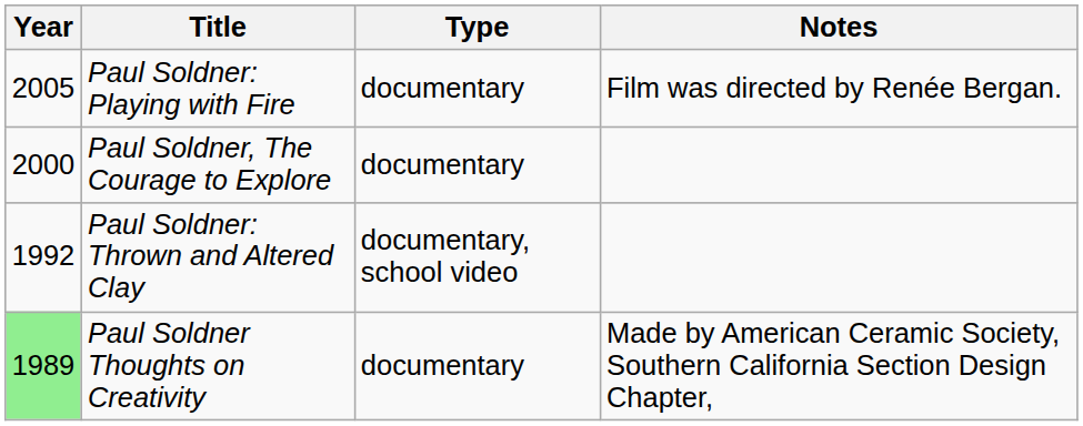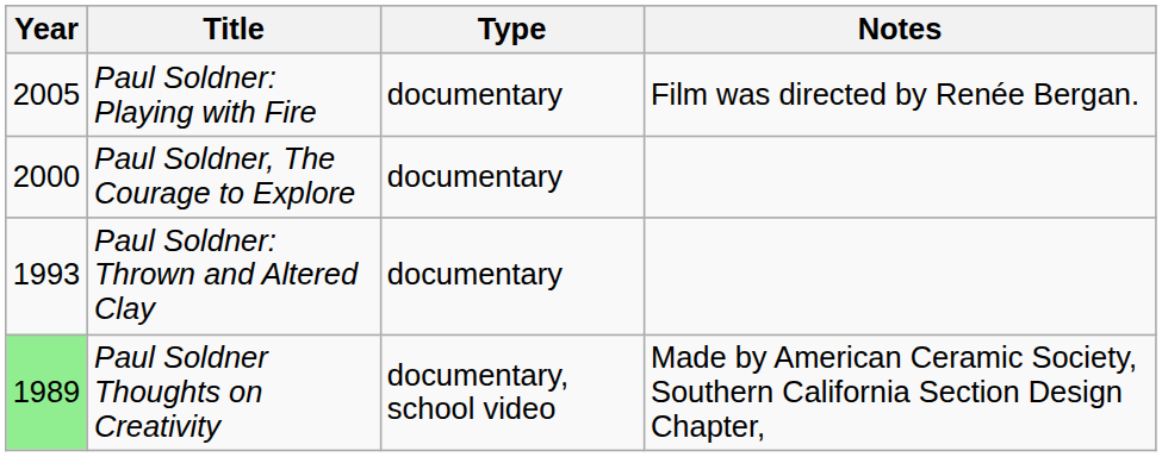Paul Soldner: Thrown and Altered Clay | Year: 1992 -> 1993
Paul Soldner: Thrown and Altered Clay | Type: documentary, school video -> documentary
Paul Soldner Thoughts on Creativity | Type: documentary -> documentary, school video
